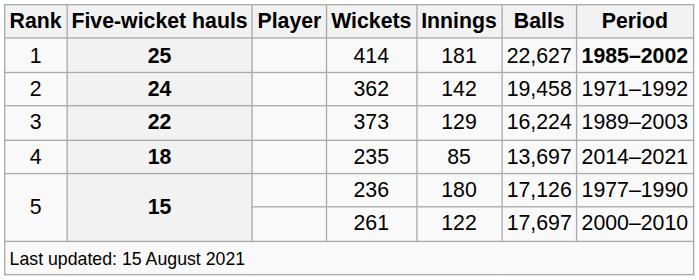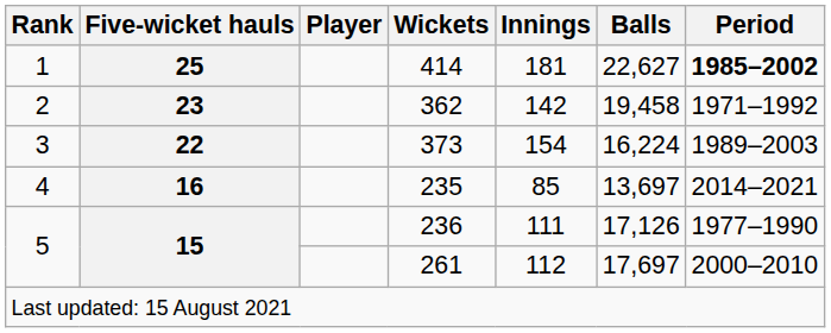362 | Five-wicket hauls: 24 -> 23
373 | Innings: 129 -> 154
235 | Five-wicket hauls: 18 -> 16
236 | Innings: 180 -> 111
261 | Innings: 122 -> 112
